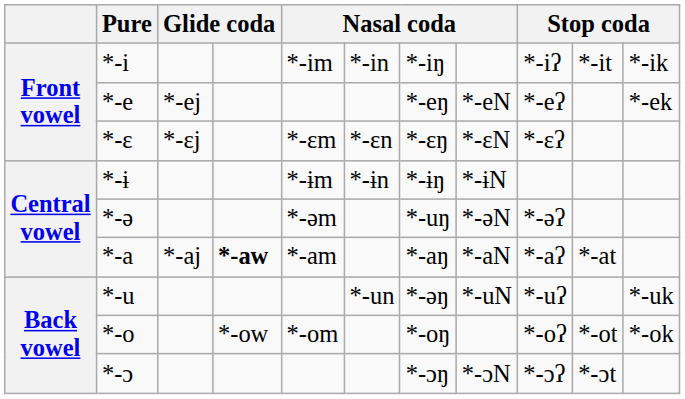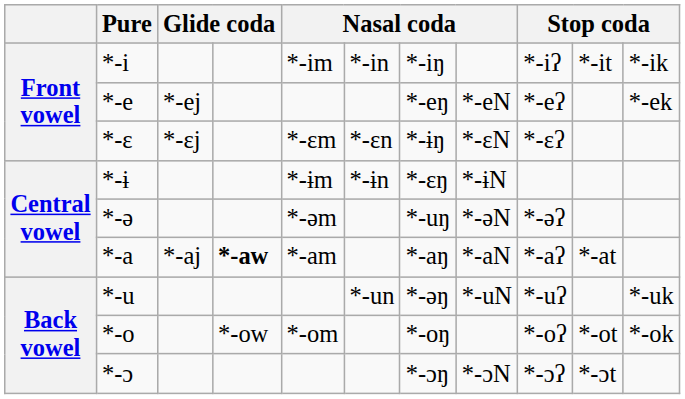*-ɛ | column 7: *-ɛŋ -> *-ɨŋ
*-ɨ | column 7: *-ɨŋ -> *-ɛŋ
